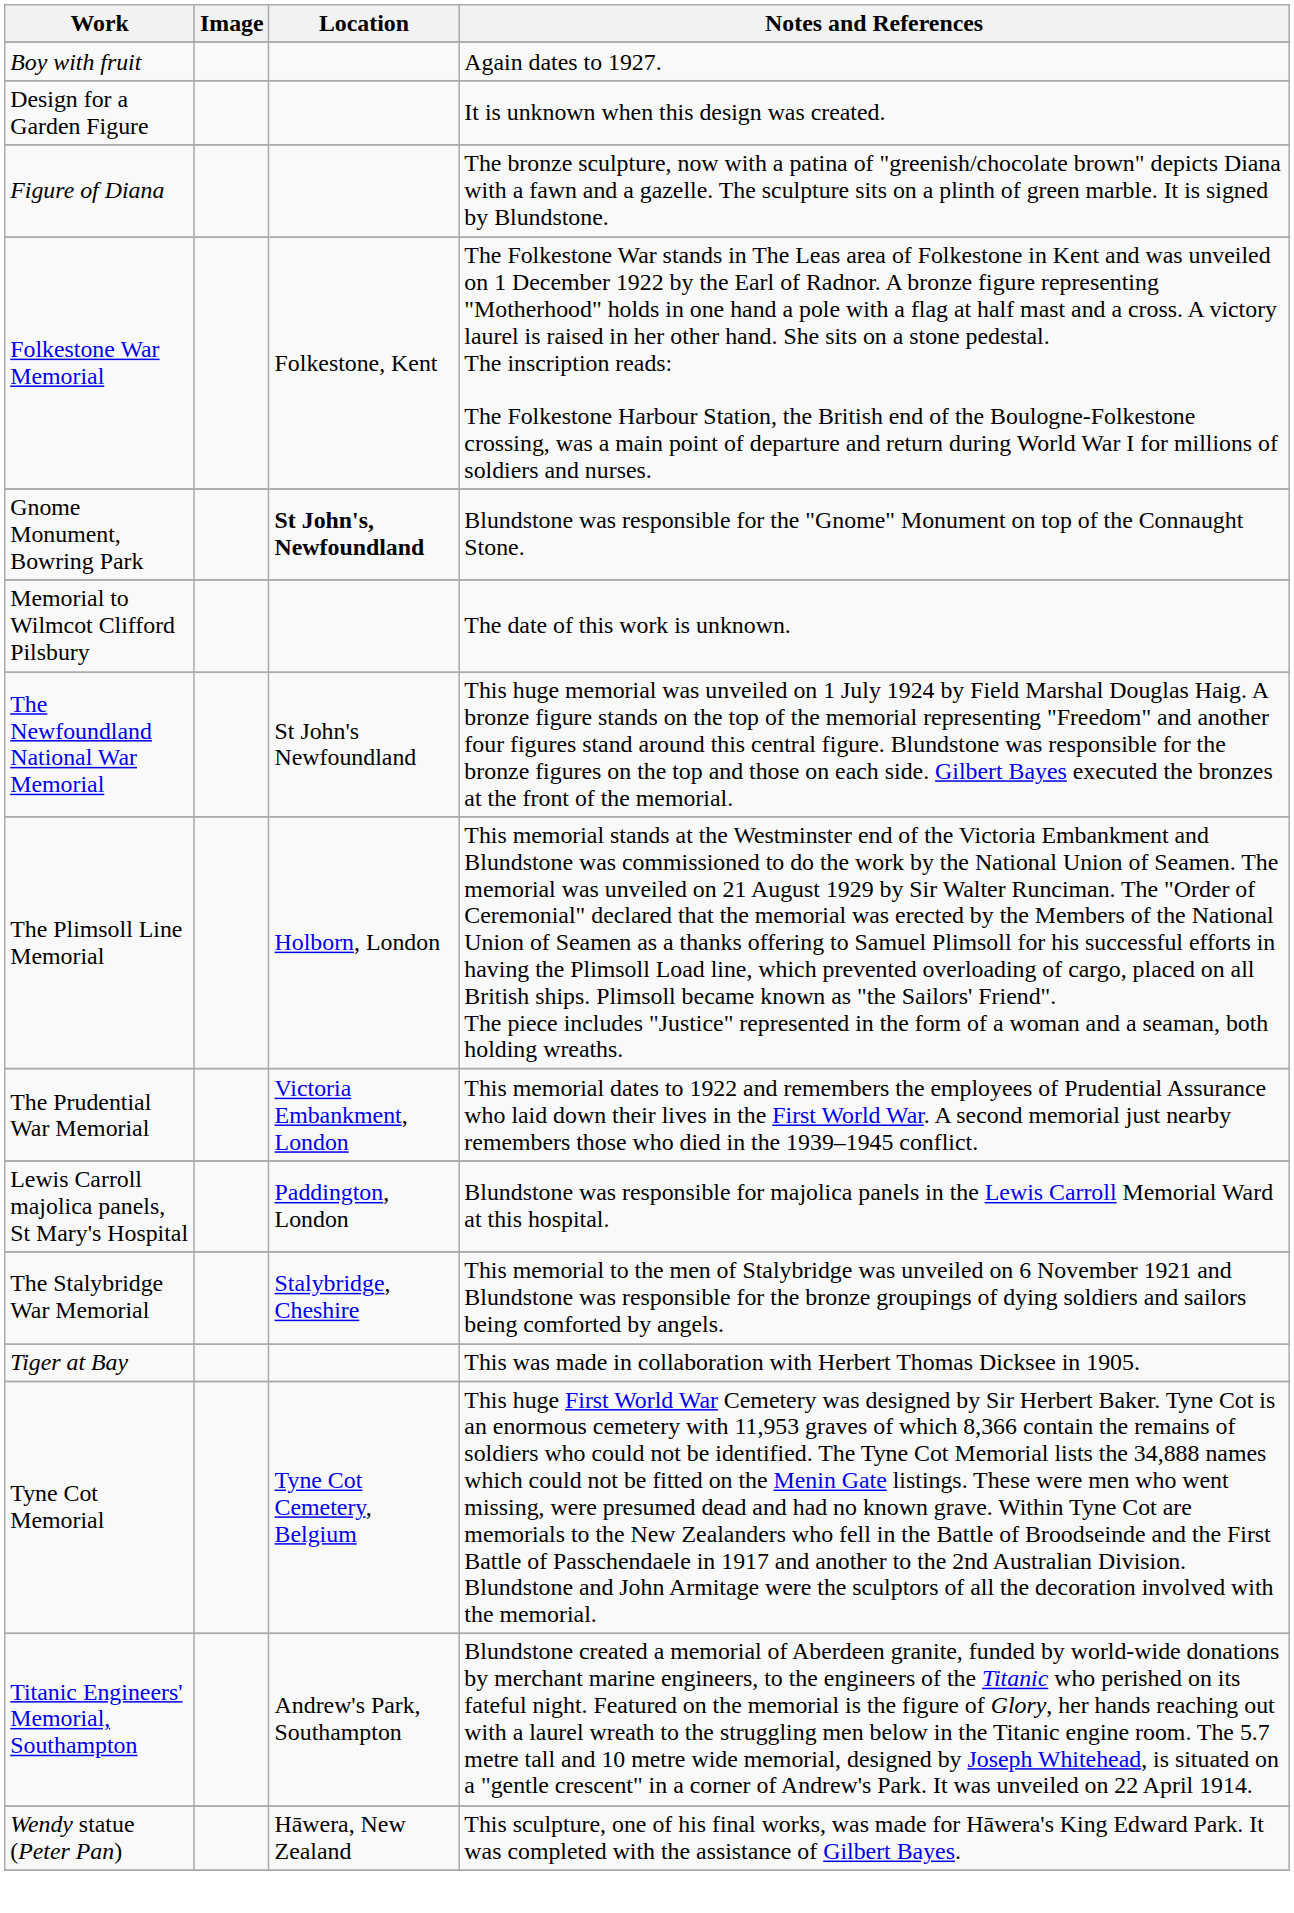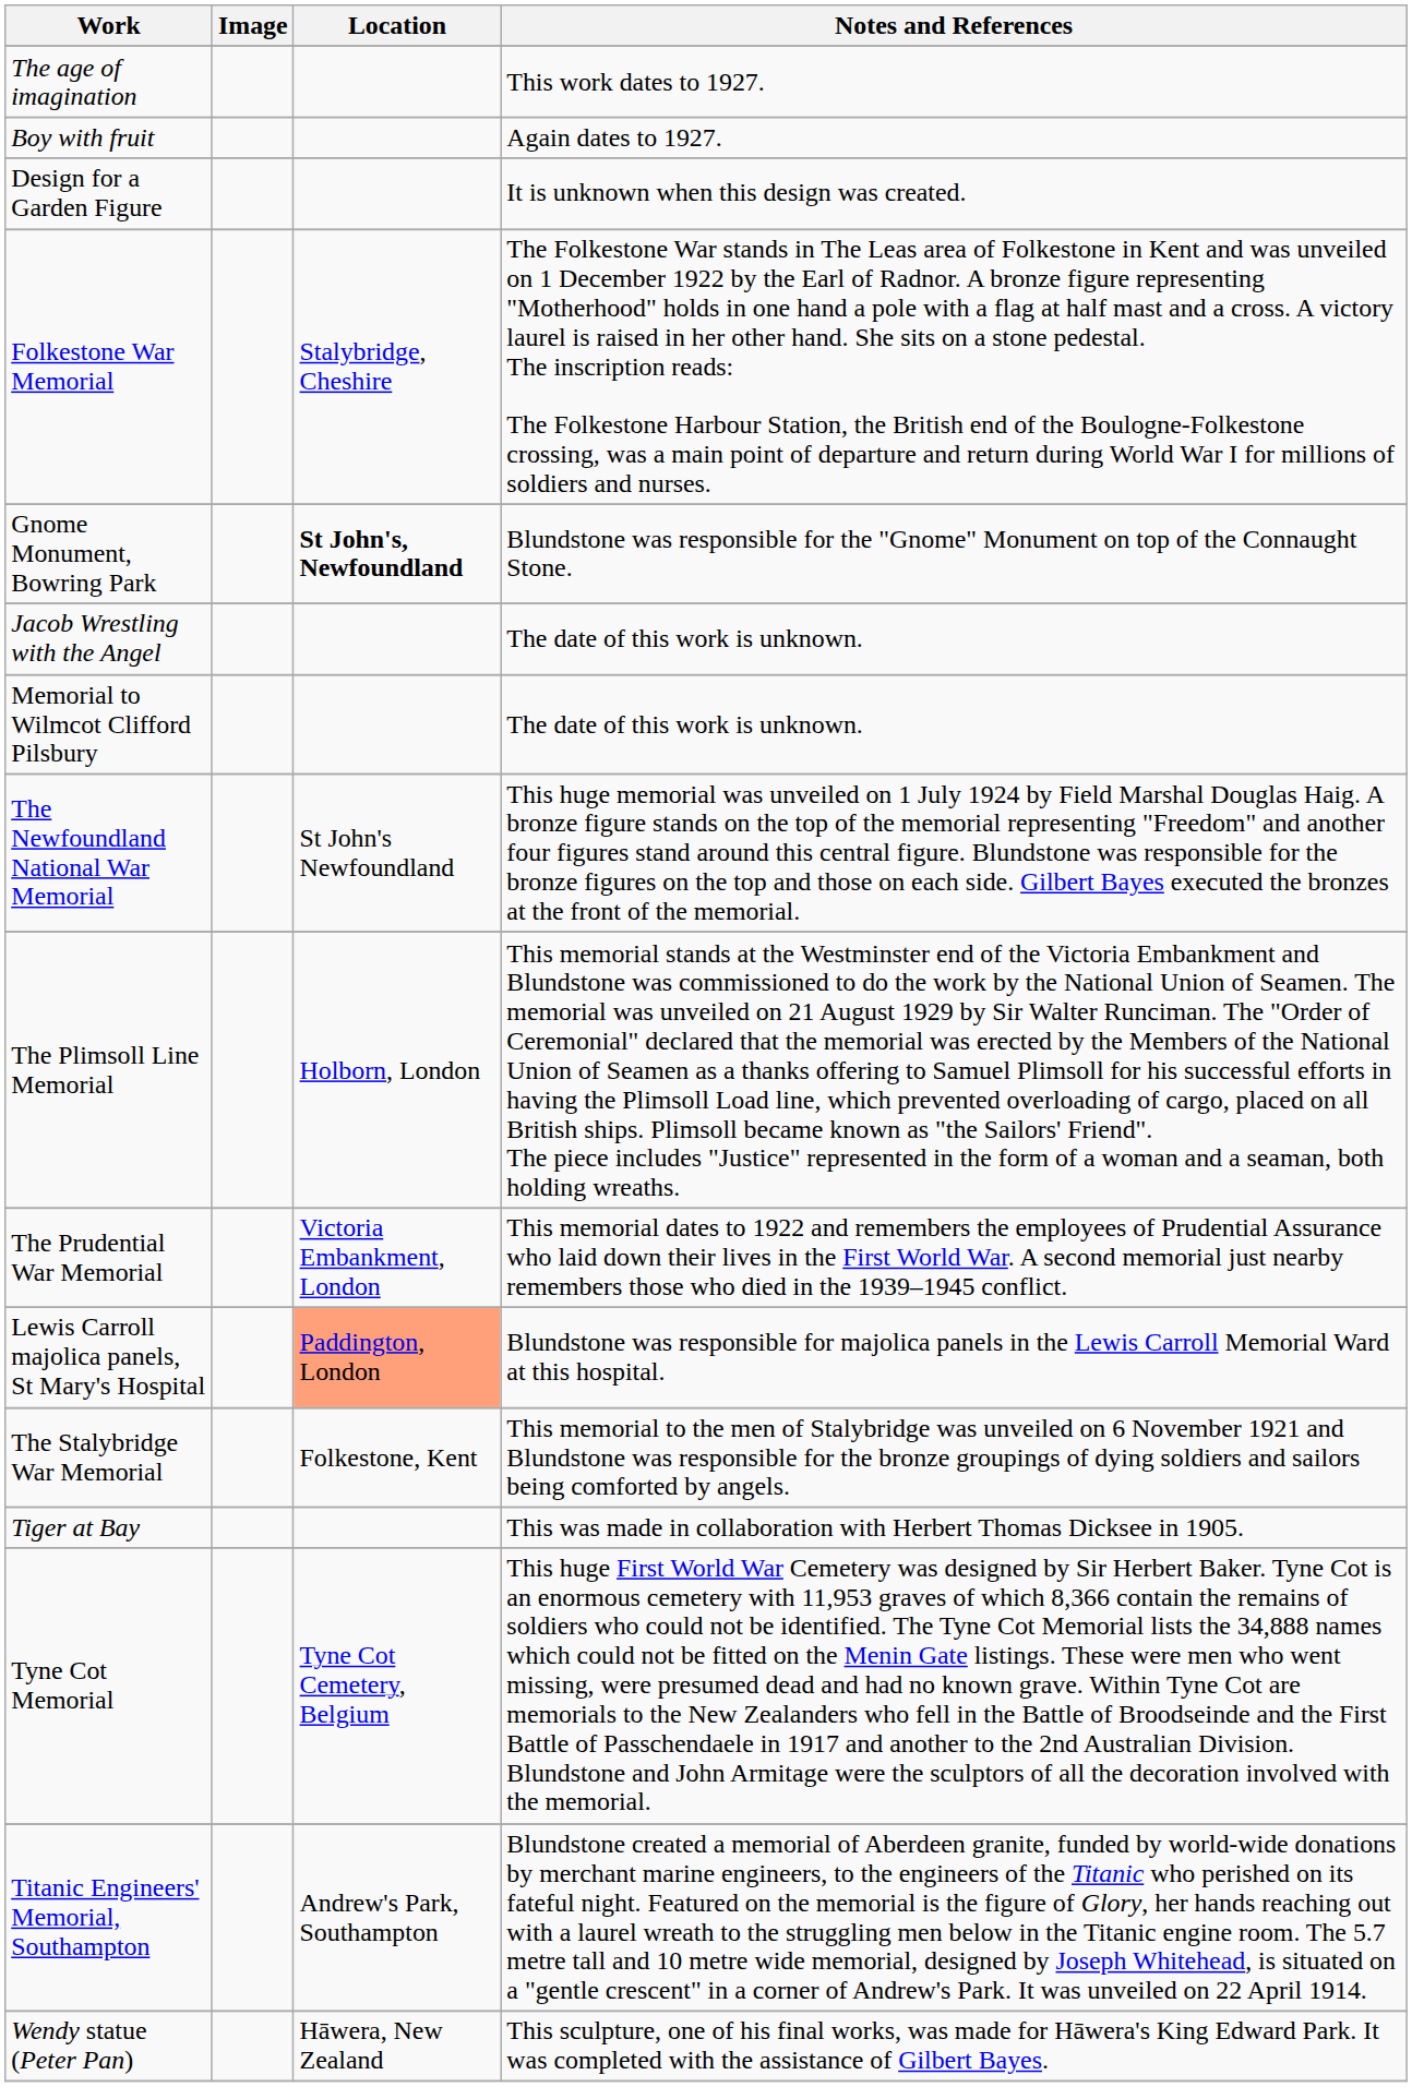+ row: The age of imagination | This work dates to 1927.
- row: Figure of Diana | The bronze sculpture, now with a patina of "greenish/chocolate brown" depicts Diana with a fawn and a gazelle. The sculpture sits on a plinth of green marble. It is signed by Blundstone.
Folkestone War Memorial | Location: Folkestone, Kent -> Stalybridge, Cheshire
+ row: Jacob Wrestling with the Angel | The date of this work is unknown.
Lewis Carroll majolica panels, St Mary's Hospital | Location: no background -> lightsalmon background
The Stalybridge War Memorial | Location: Stalybridge, Cheshire -> Folkestone, Kent
